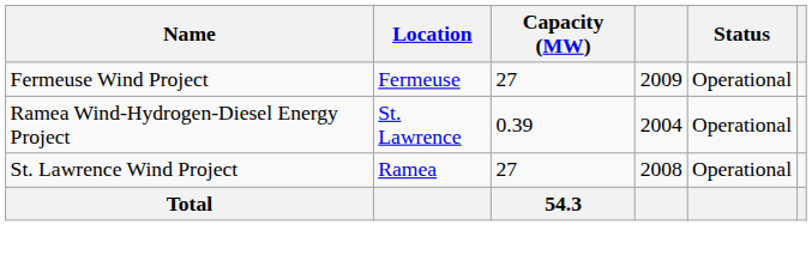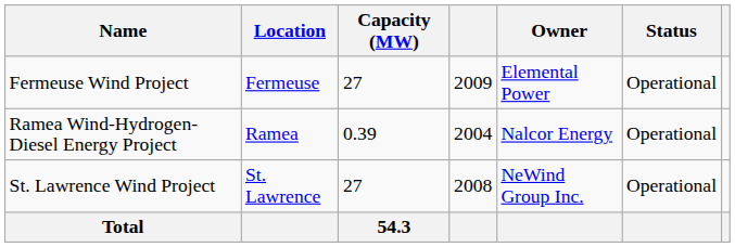+ column: Owner | Elemental Power | Nalcor Energy | NeWind Group Inc.
Ramea Wind-Hydrogen-Diesel Energy Project | Location: St. Lawrence -> Ramea
St. Lawrence Wind Project | Location: Ramea -> St. Lawrence
